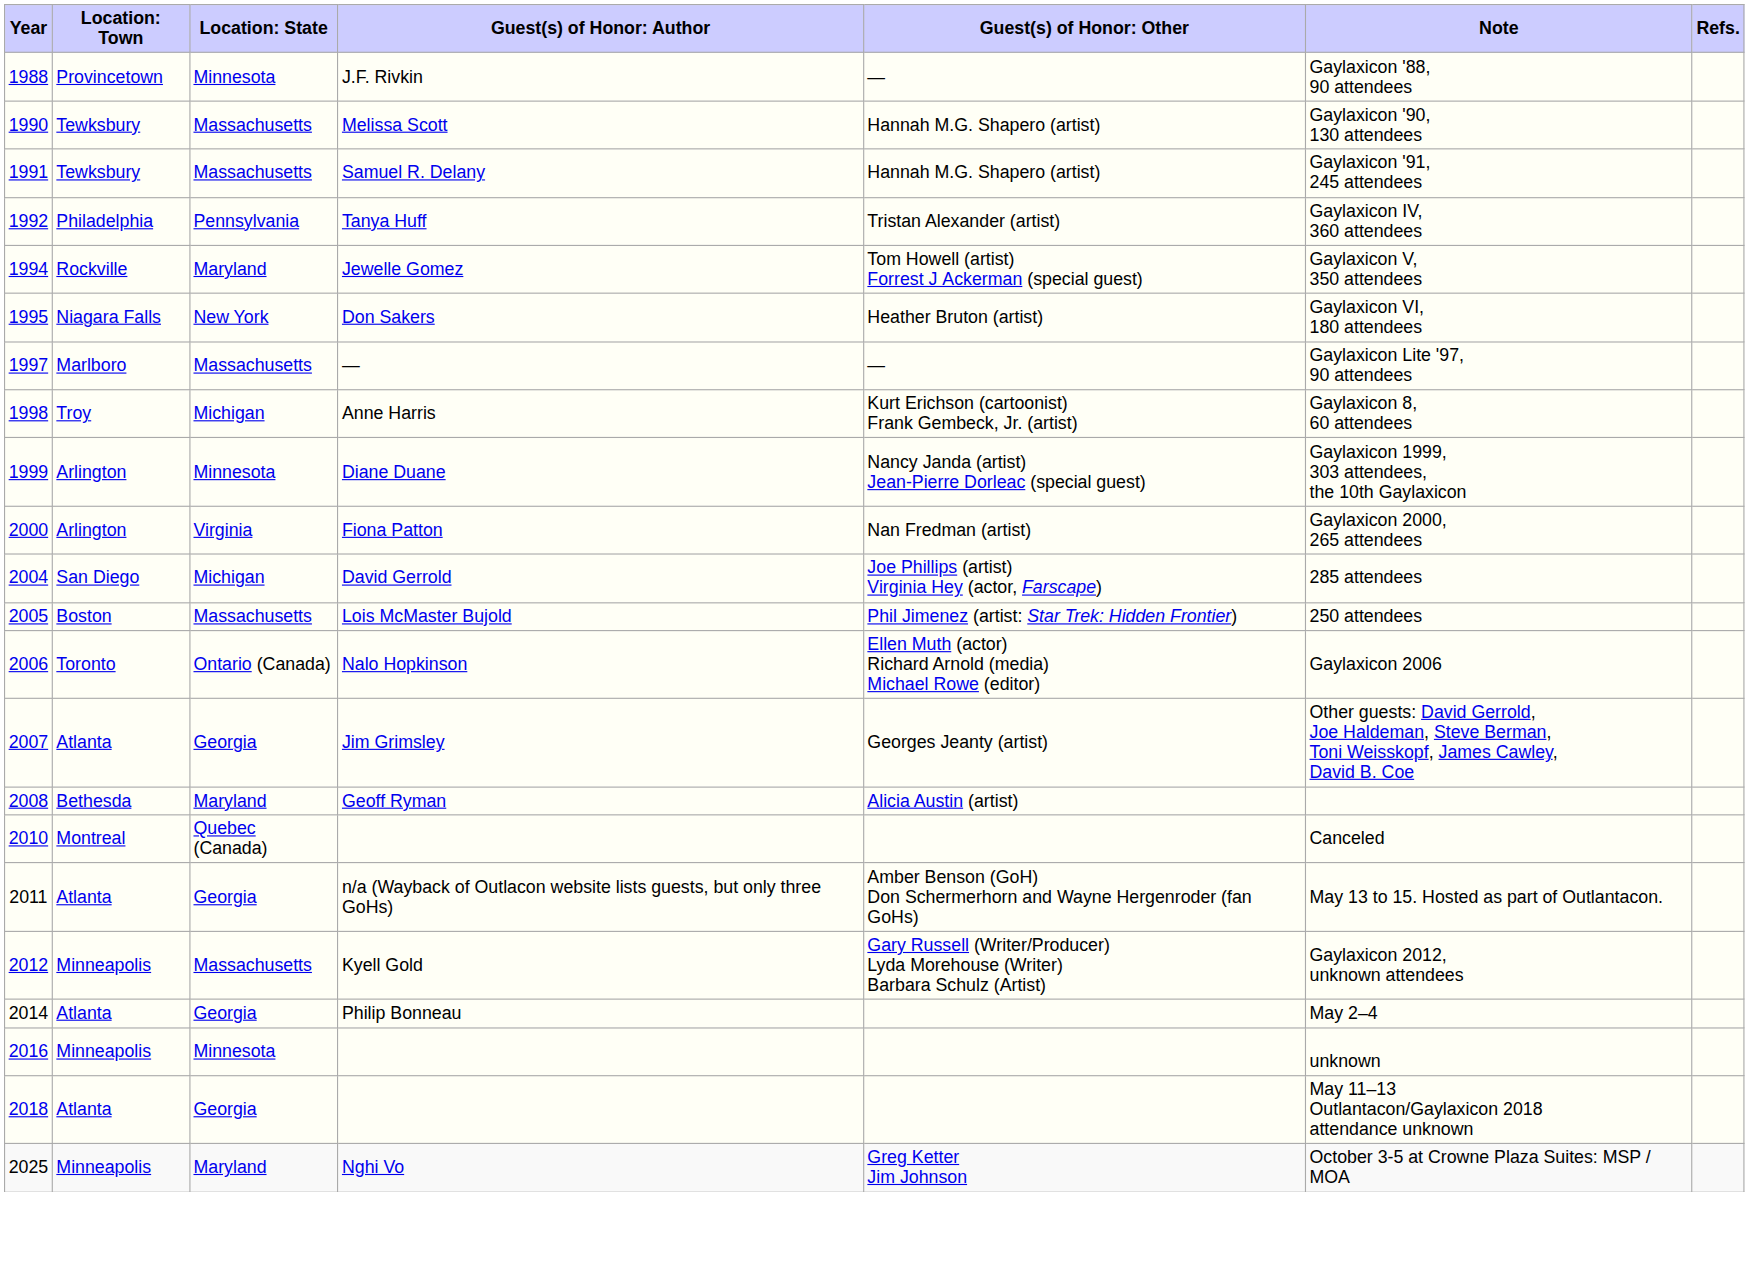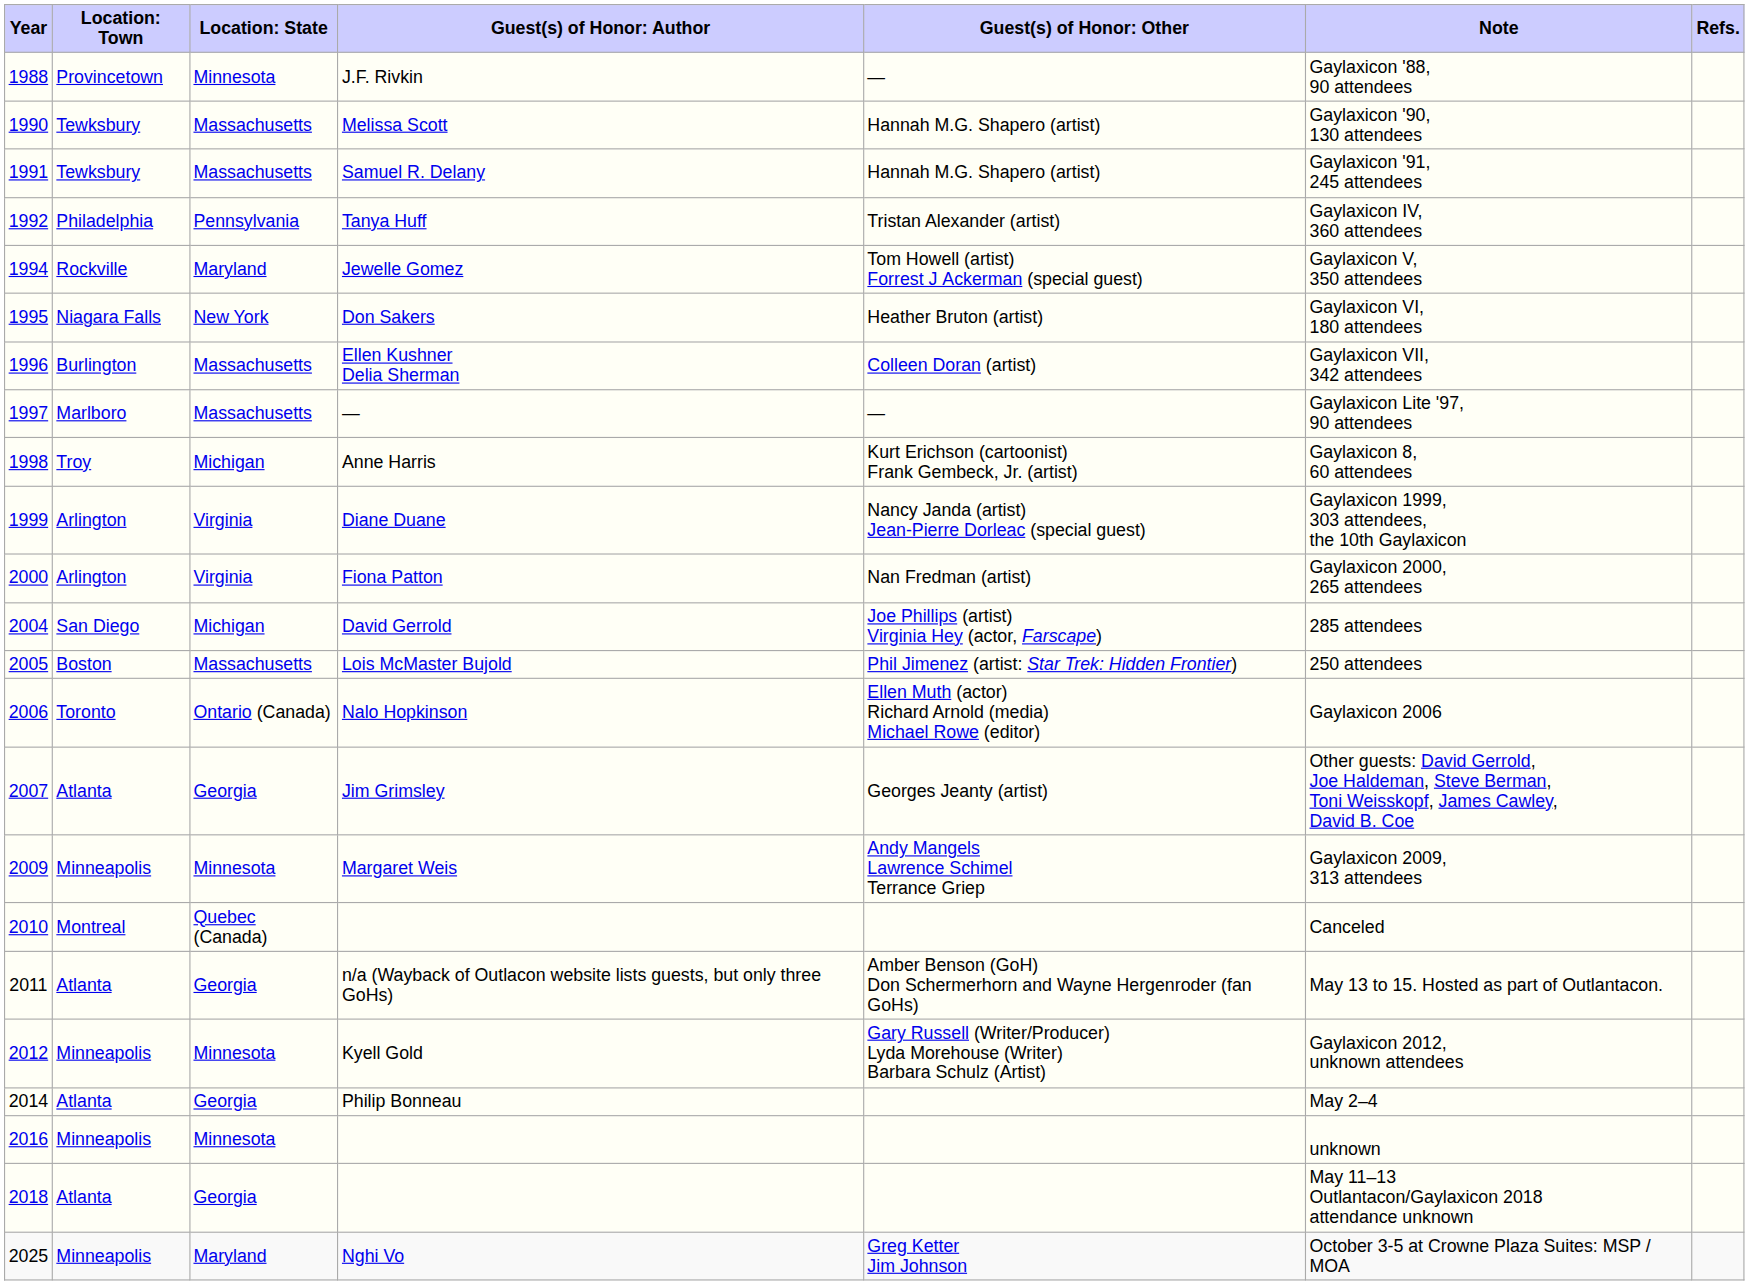+ row: 1996 | Burlington | Massachusetts | Ellen Kushner Delia Sherman | Colleen Doran (artist) | Gaylaxicon VII, 342 attendees
Diane Duane | column 3: Minnesota -> Virginia
- row: 2008 | Bethesda | Maryland | Geoff Ryman | Alicia Austin (artist)
+ row: 2009 | Minneapolis | Minnesota | Margaret Weis | Andy Mangels Lawrence Schimel Terrance Griep | Gaylaxicon 2009, 313 attendees
Kyell Gold | column 3: Massachusetts -> Minnesota
